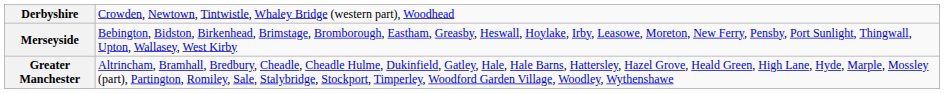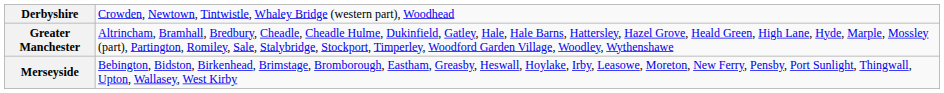rows swapped: Greater Manchester <-> Merseyside
